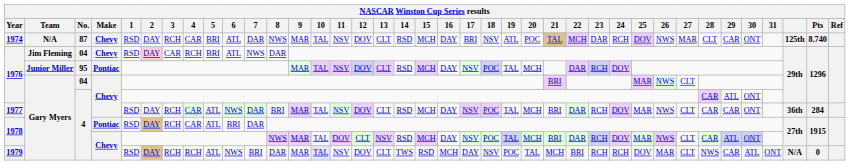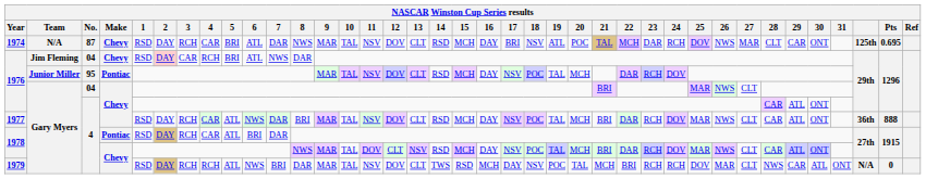1974 | Pts: 8.740 -> 0.695
1977 | 29: CAR -> ATL
1977 | Pts: 284 -> 888
1979 | 10: lavender background -> no background
